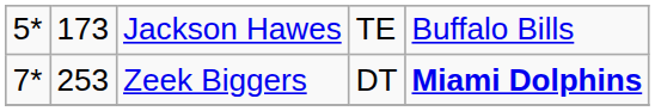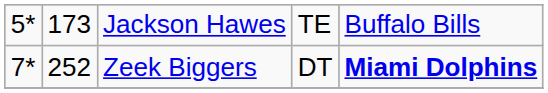Zeek Biggers | column 2: 253 -> 252
